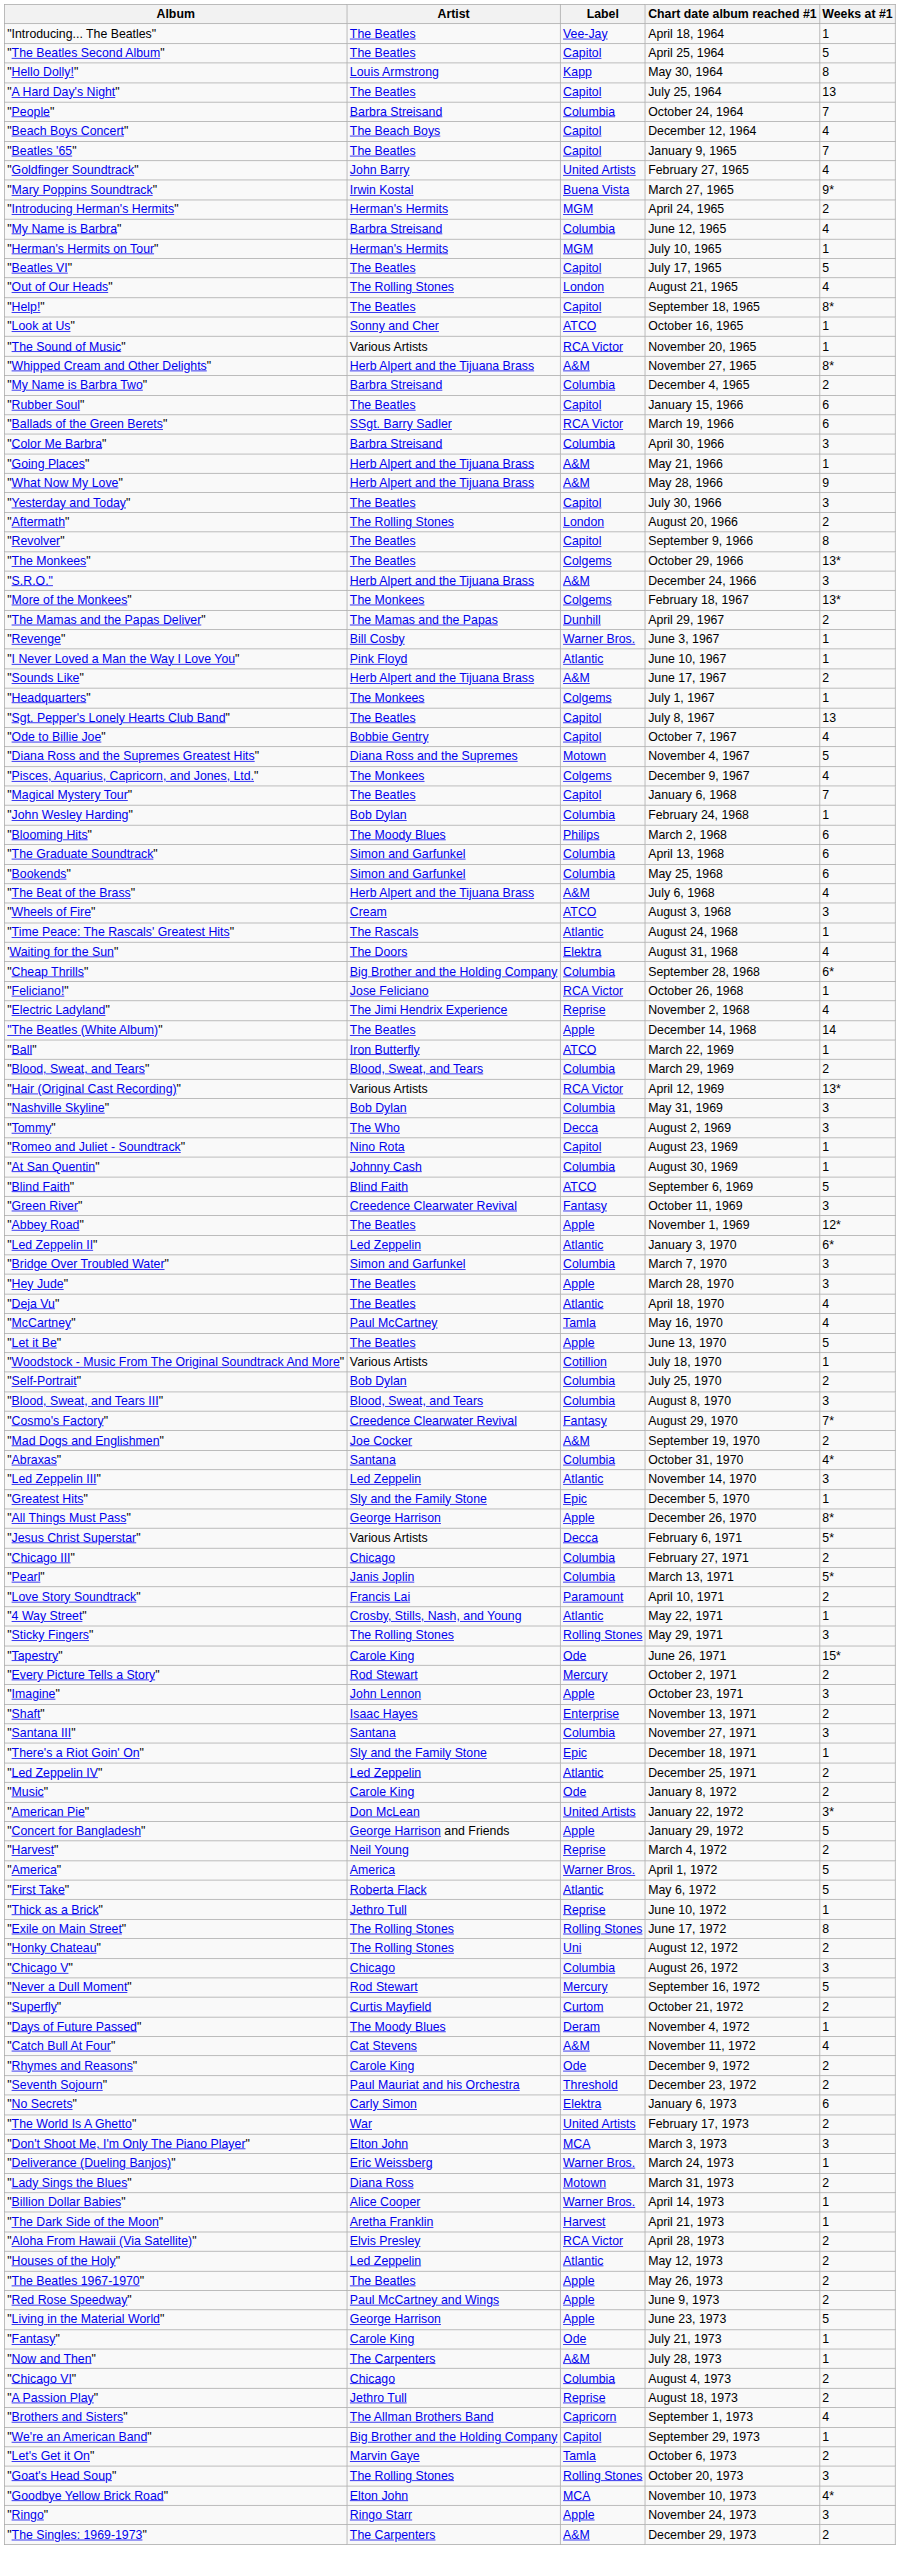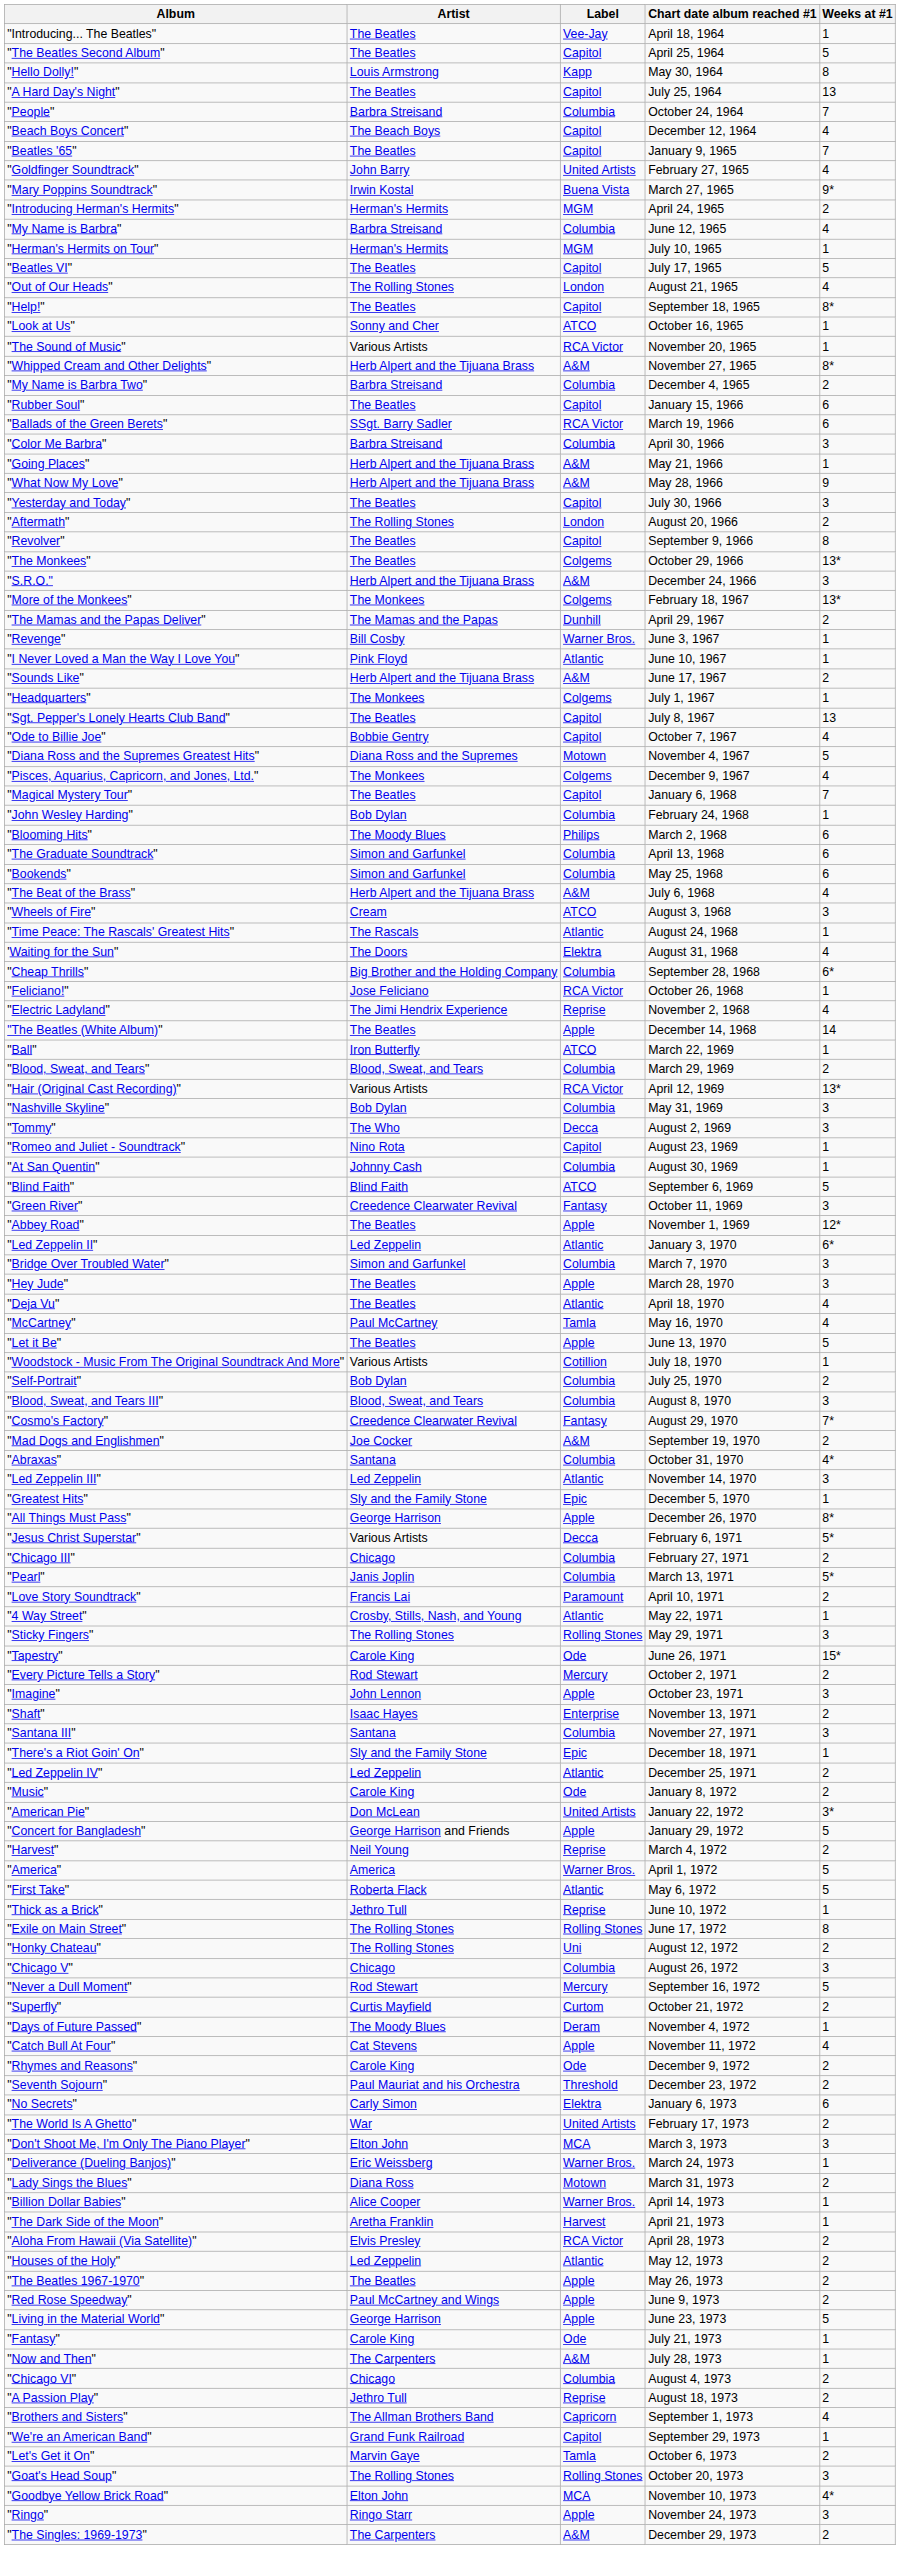"Catch Bull At Four" | Label: A&M -> Apple
"We're an American Band" | Artist: Big Brother and the Holding Company -> Grand Funk Railroad
